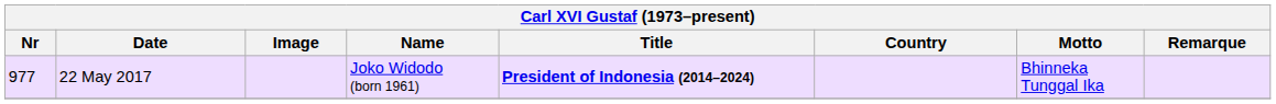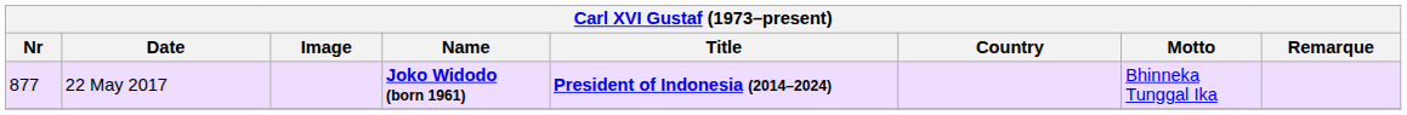22 May 2017 | Nr: 977 -> 877
22 May 2017 | Name: normal -> bold
